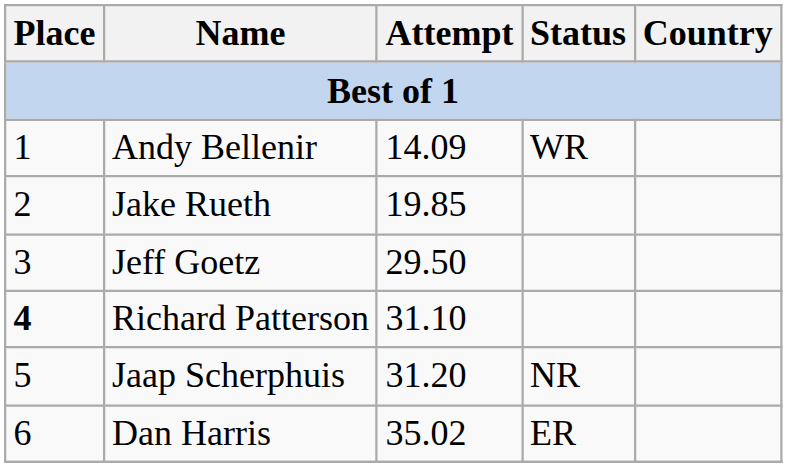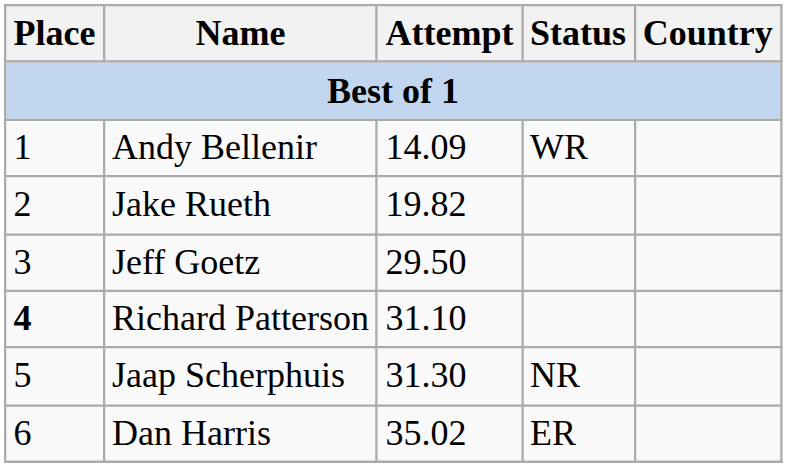Jake Rueth | Attempt: 19.85 -> 19.82
Jaap Scherphuis | Attempt: 31.20 -> 31.30
